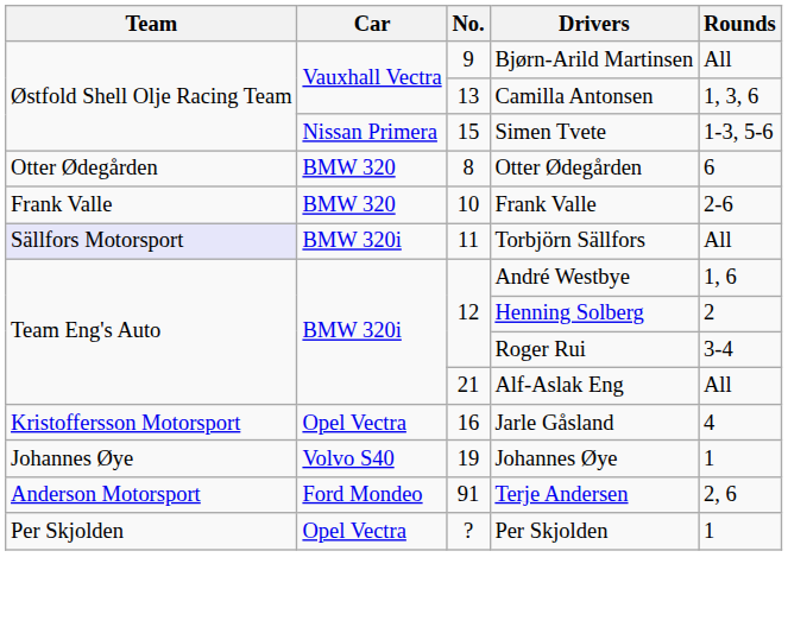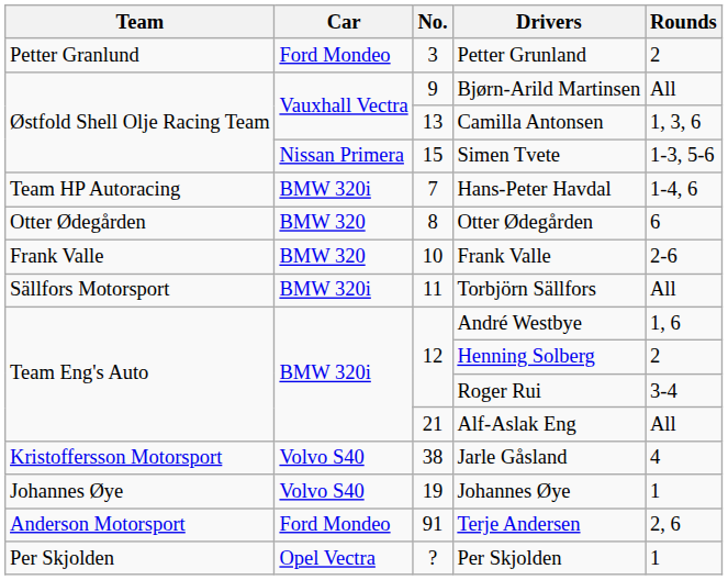+ row: Petter Granlund | Ford Mondeo | 3 | Petter Grunland | 2
+ row: Team HP Autoracing | BMW 320i | 7 | Hans-Peter Havdal | 1-4, 6
Torbjörn Sällfors | Team: lavender background -> no background
Jarle Gåsland | Car: Opel Vectra -> Volvo S40
Jarle Gåsland | No.: 16 -> 38
